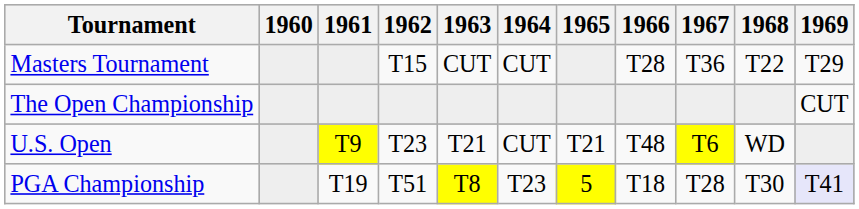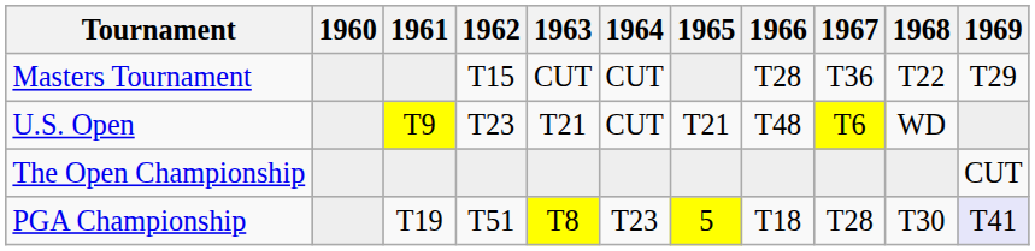rows swapped: U.S. Open <-> The Open Championship
